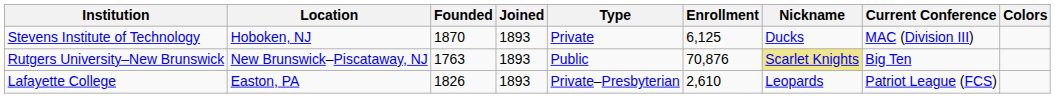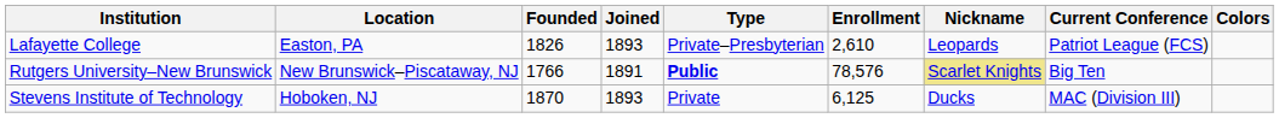rows swapped: Lafayette College <-> Stevens Institute of Technology
Rutgers University–New Brunswick | Founded: 1763 -> 1766
Rutgers University–New Brunswick | Joined: 1893 -> 1891
Rutgers University–New Brunswick | Type: normal -> bold
Rutgers University–New Brunswick | Enrollment: 70,876 -> 78,576
